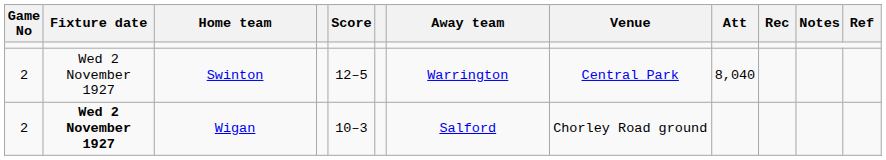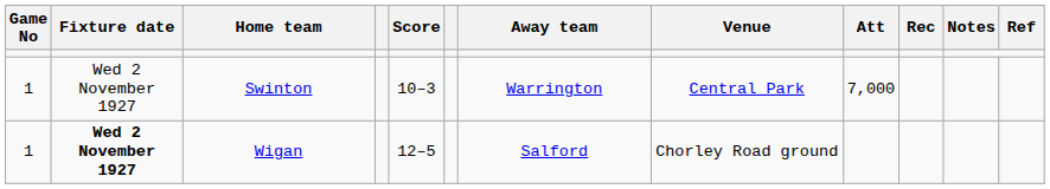Swinton | Game No: 2 -> 1
Swinton | Score: 12–5 -> 10–3
Swinton | Att: 8,040 -> 7,000
Wigan | Game No: 2 -> 1
Wigan | Score: 10–3 -> 12–5
